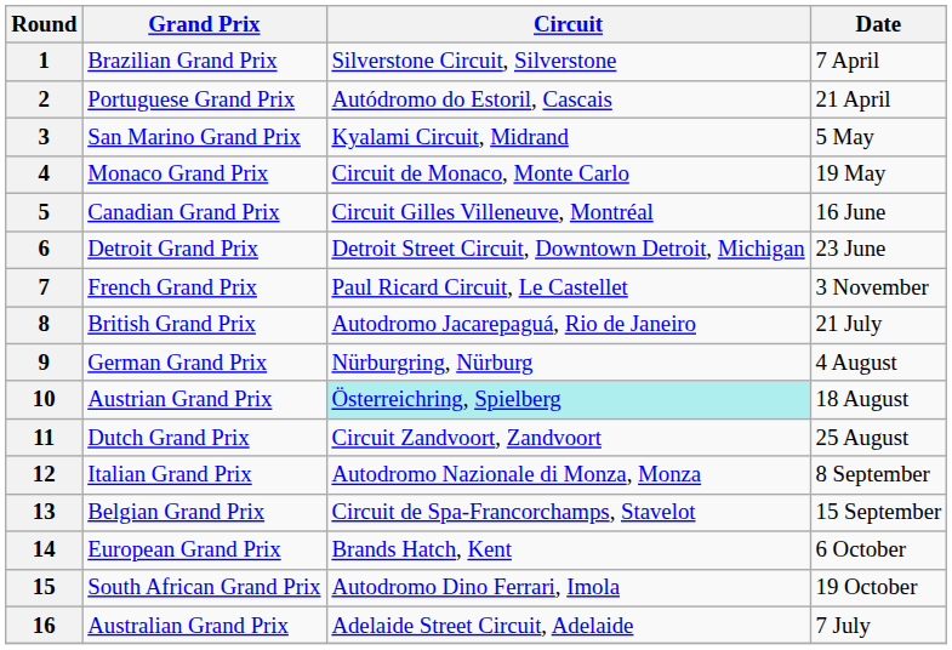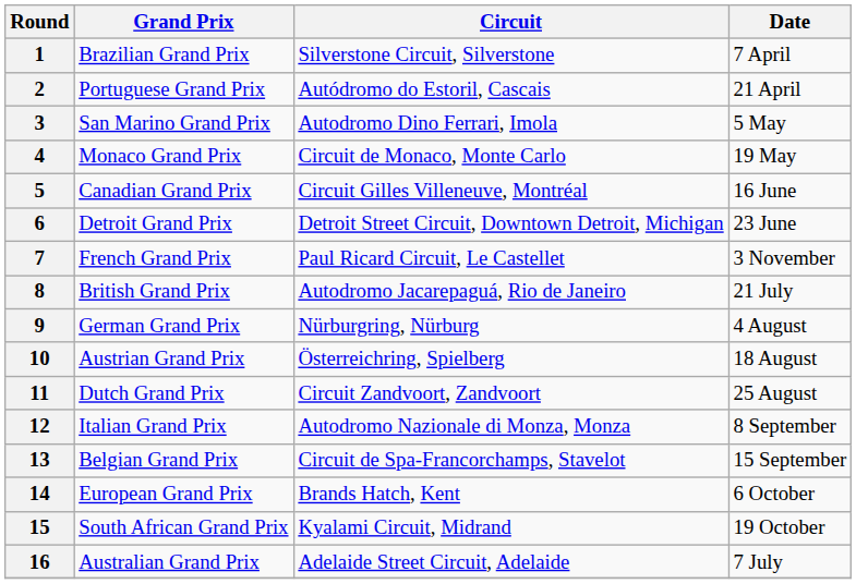3 | Circuit: Kyalami Circuit, Midrand -> Autodromo Dino Ferrari, Imola
10 | Circuit: paleturquoise background -> no background
15 | Circuit: Autodromo Dino Ferrari, Imola -> Kyalami Circuit, Midrand
